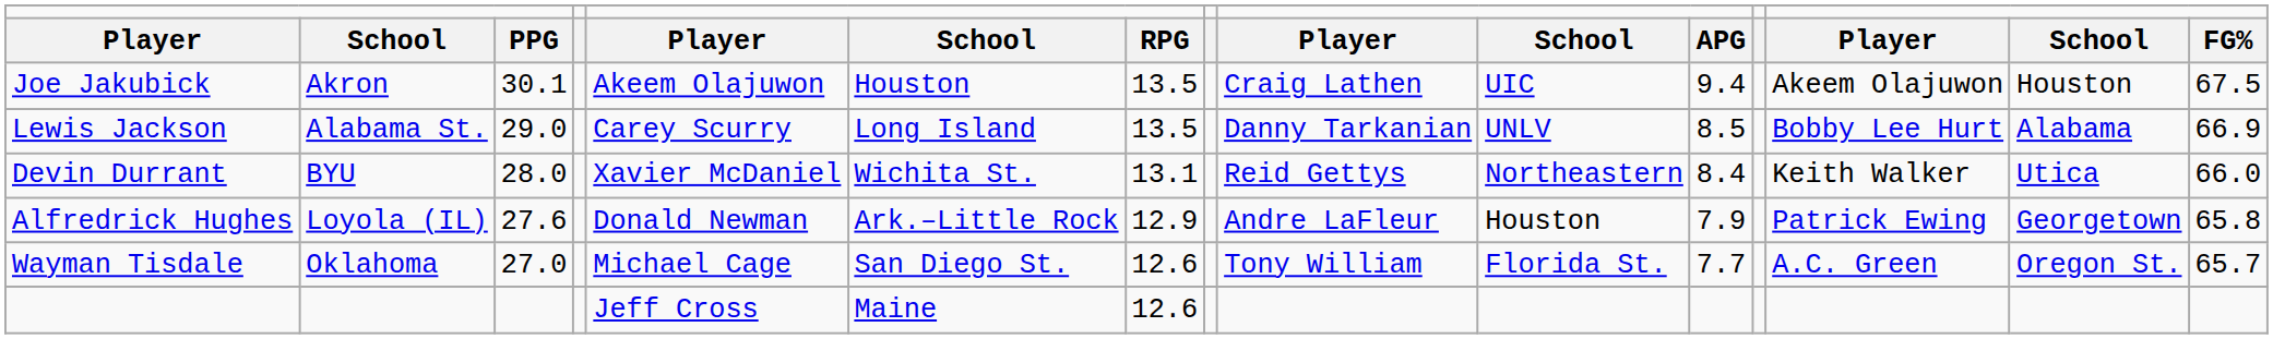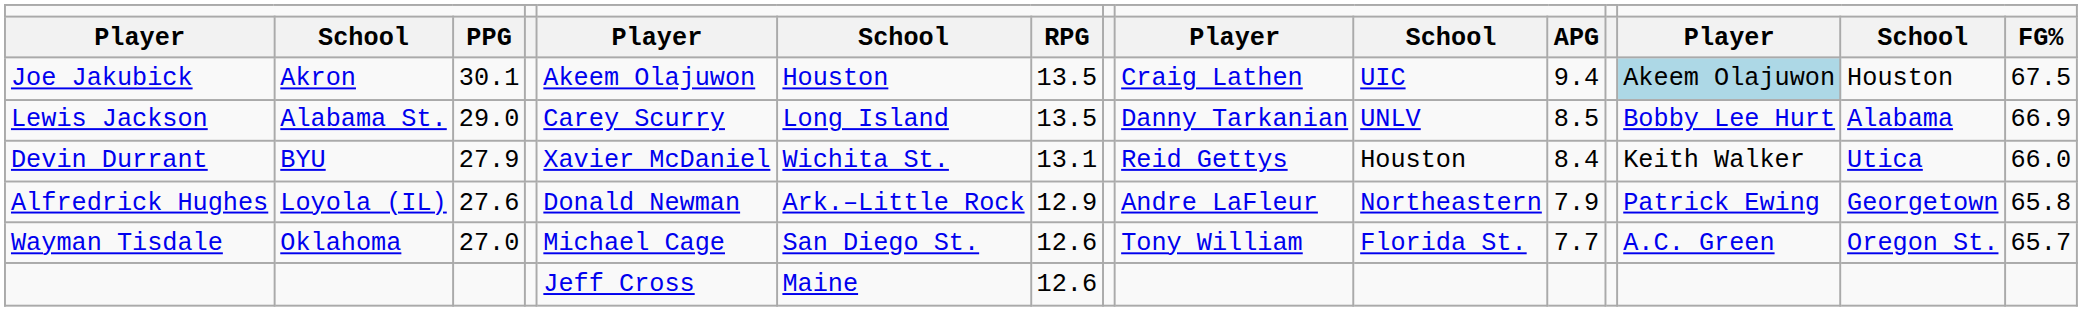Joe Jakubick | column 13: no background -> lightblue background
Devin Durrant | column 3: 28.0 -> 27.9
Devin Durrant | column 10: Northeastern -> Houston
Alfredrick Hughes | column 10: Houston -> Northeastern
